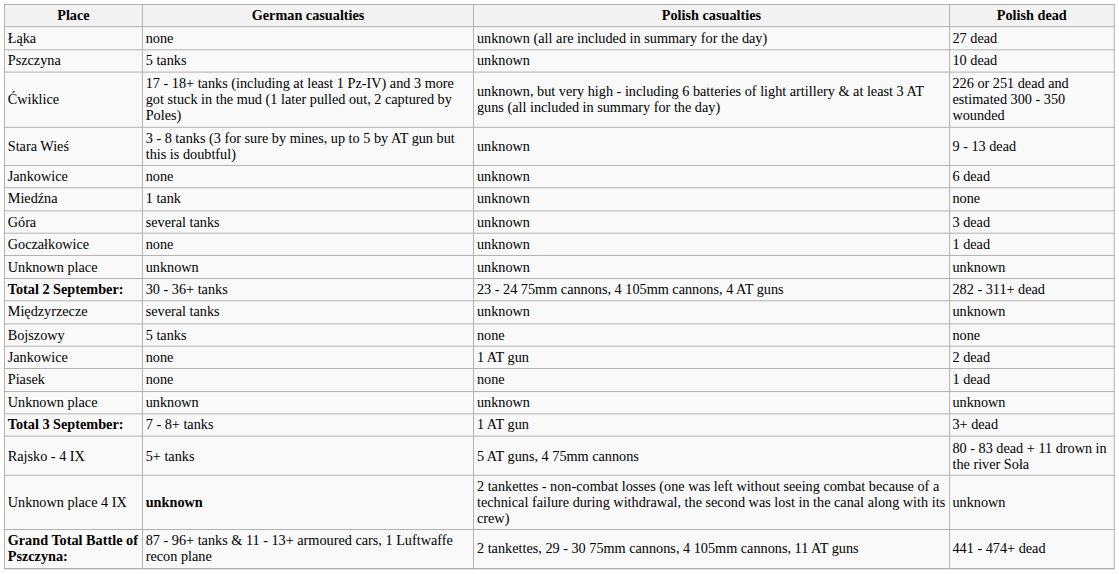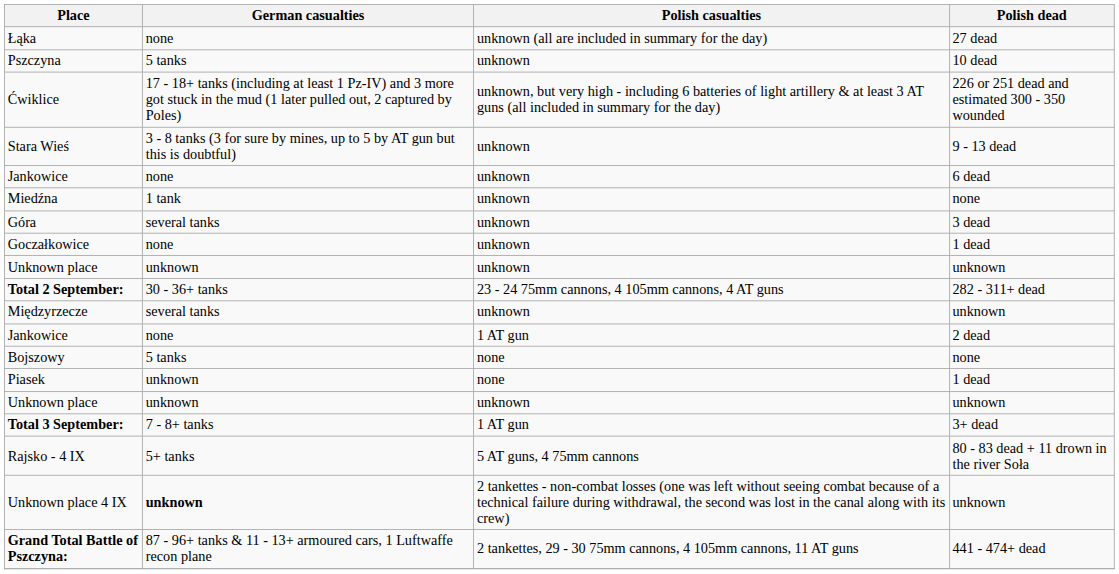rows swapped: Bojszowy <-> Jankowice / 2 dead
Piasek | German casualties: none -> unknown
